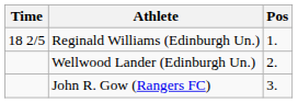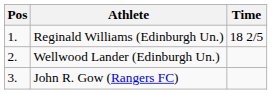columns swapped: Pos <-> Time
